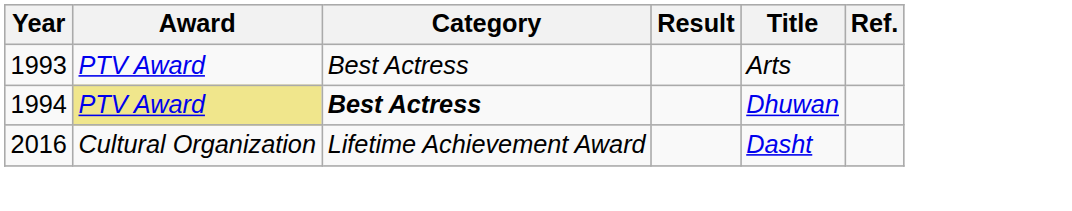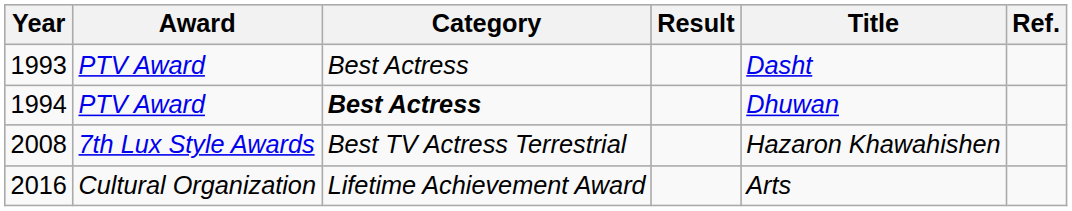1993 | Title: Arts -> Dasht
1994 | Award: khaki background -> no background
+ row: 2008 | 7th Lux Style Awards | Best TV Actress Terrestrial | Hazaron Khawahishen
2016 | Title: Dasht -> Arts
